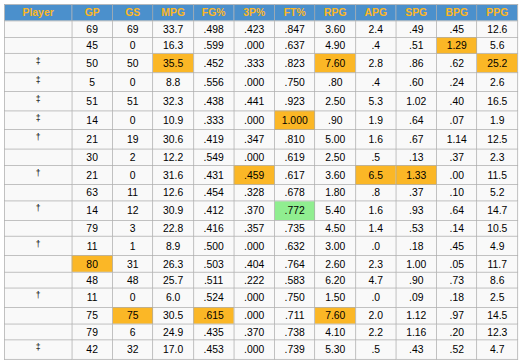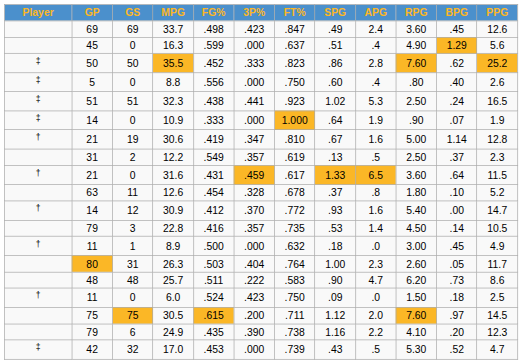columns swapped: RPG <-> SPG
8.8 | BPG: .24 -> .40
32.3 | BPG: .40 -> .24
30.6 | PPG: 12.5 -> 12.8
12.2 | GP: 30 -> 31
12.2 | 3P%: .000 -> .357
31.6 | BPG: .00 -> .64
30.9 | FT%: lightgreen background -> no background
30.9 | BPG: .64 -> .00
6.0 | 3P%: .000 -> .423
30.5 | 3P%: .000 -> .200
24.9 | 3P%: .370 -> .390
